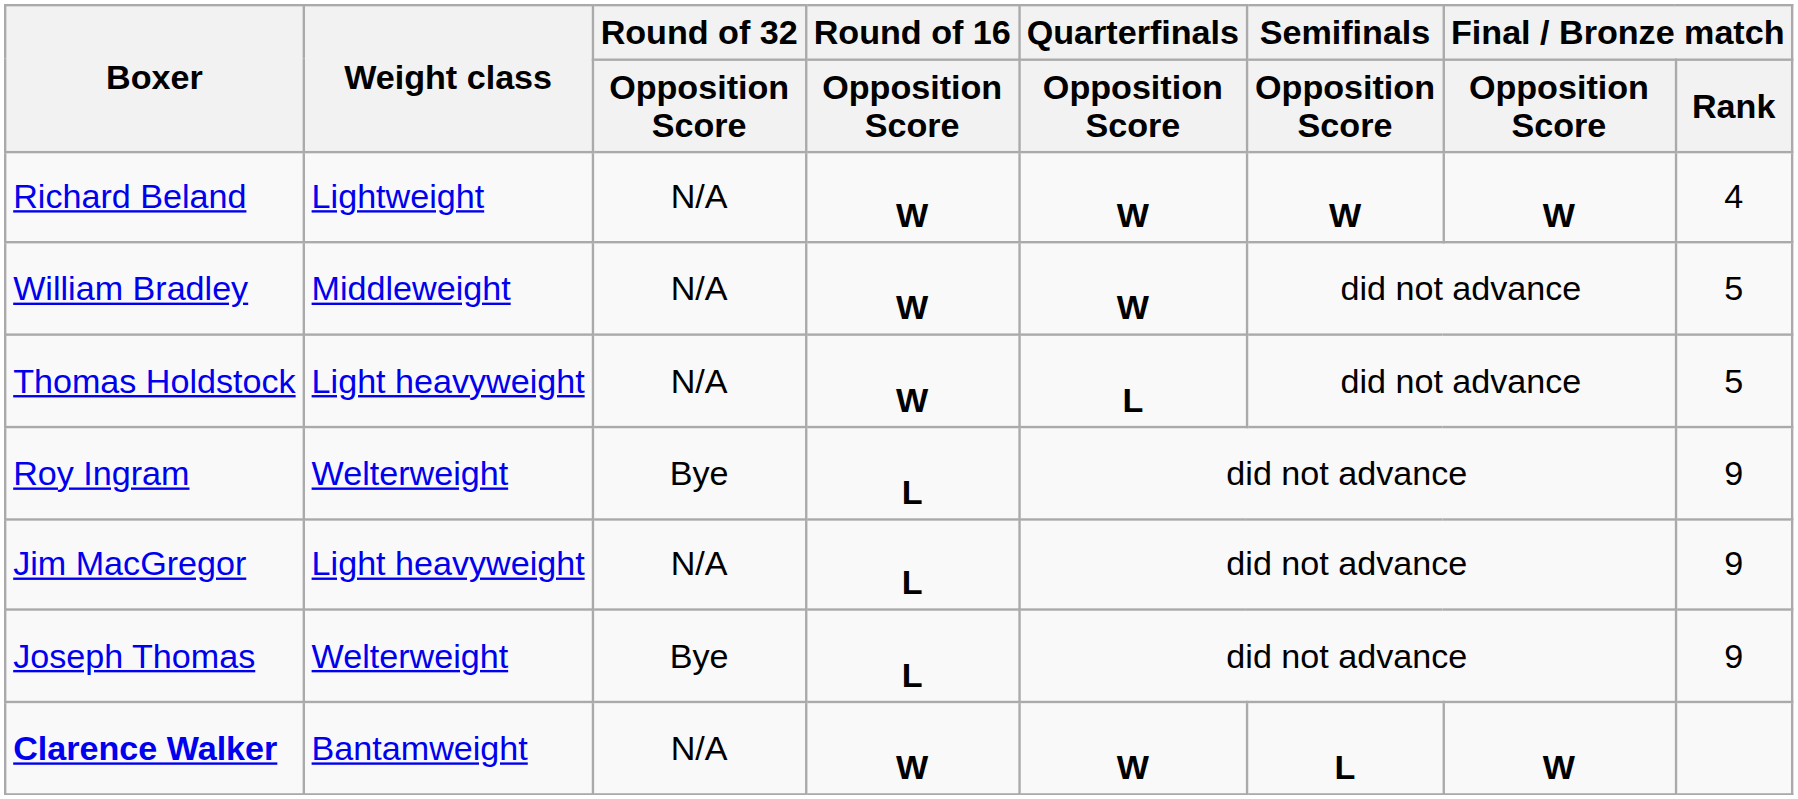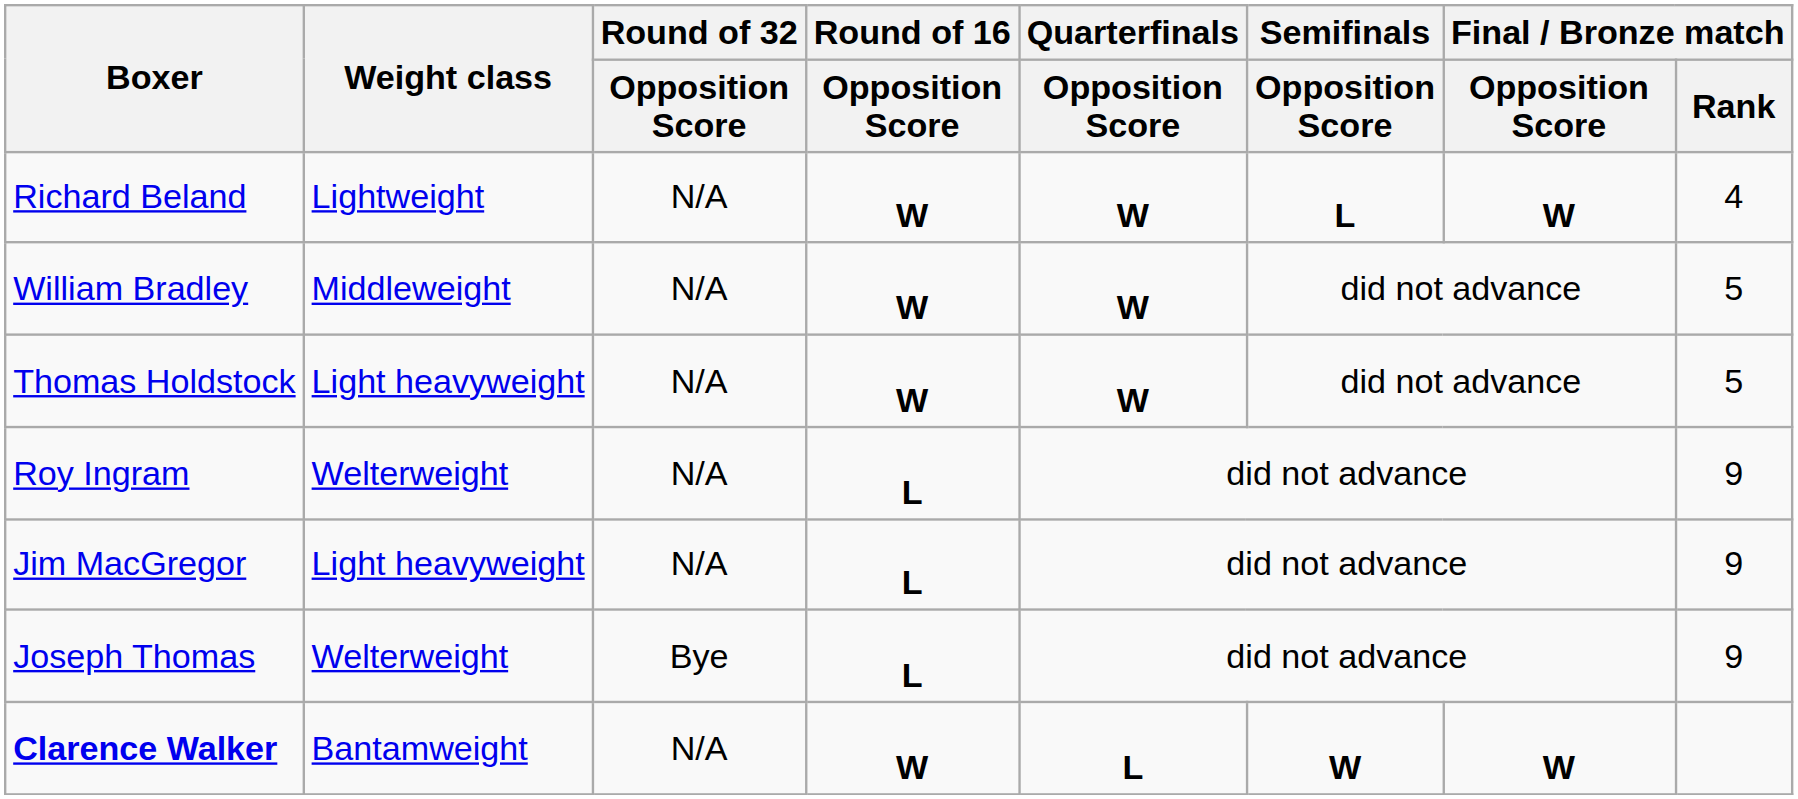Richard Beland | Semifinals / Opposition Score: W -> L
Thomas Holdstock | Quarterfinals / Opposition Score: L -> W
Roy Ingram | Round of 32 / Opposition Score: Bye -> N/A
Clarence Walker | Quarterfinals / Opposition Score: W -> L
Clarence Walker | Semifinals / Opposition Score: L -> W
